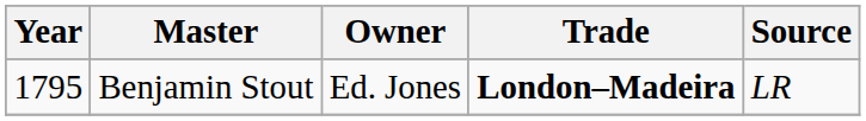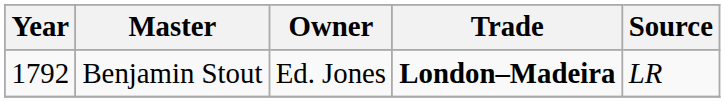Benjamin Stout | Year: 1795 -> 1792
